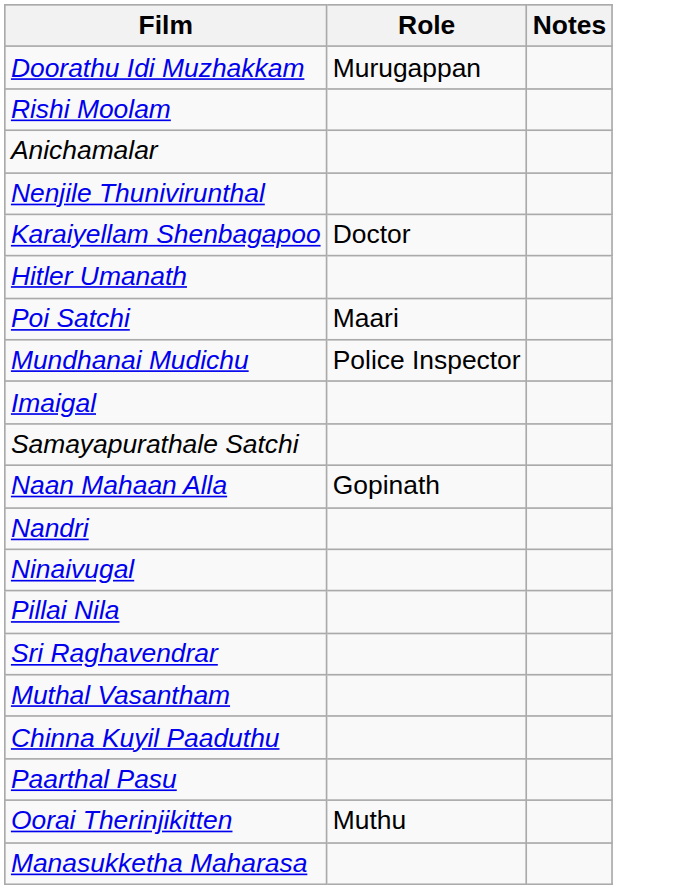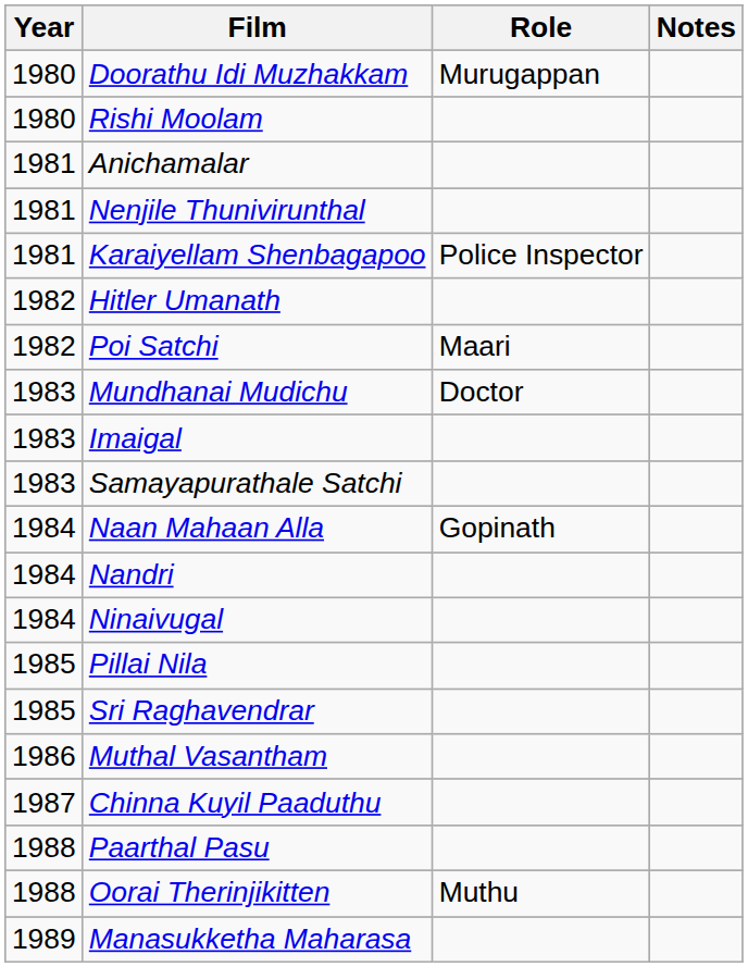+ column: Year | 1980 | 1980 | 1981 | 1981 | 1981 | 1982 | 1982 | 1983 | 1983 | 1983 | 1984 | 1984 | 1984 | 1985 | 1985 | 1986 | 1987 | 1988 | 1988 | 1989
Karaiyellam Shenbagapoo | Role: Doctor -> Police Inspector
Mundhanai Mudichu | Role: Police Inspector -> Doctor
